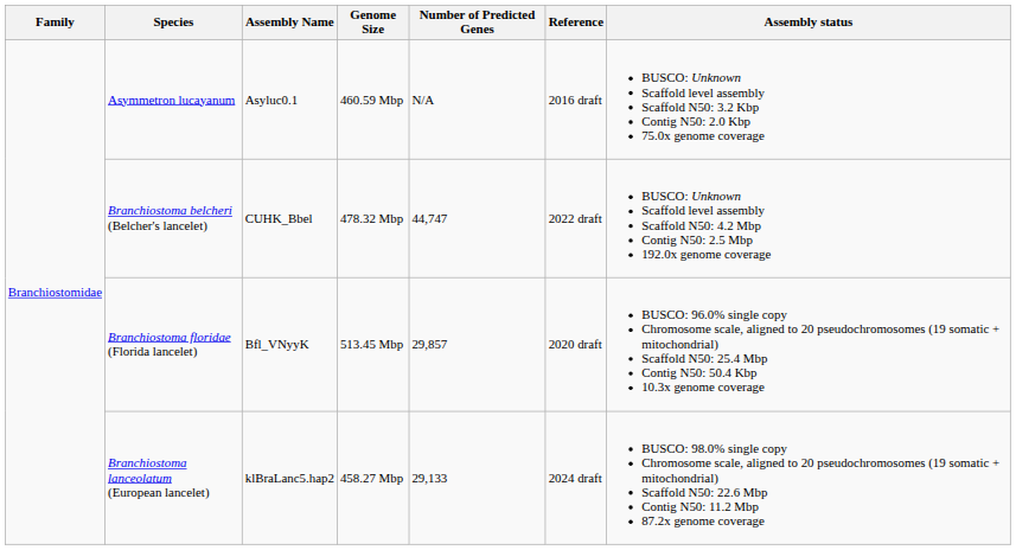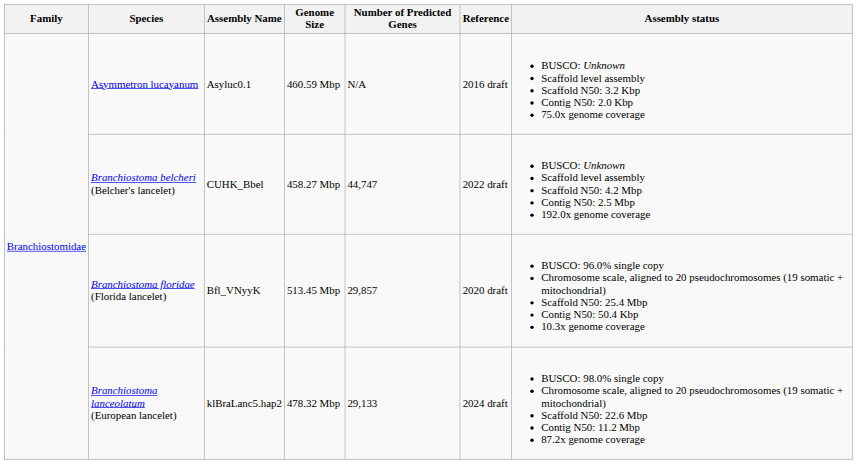Branchiostoma belcheri (Belcher's lancelet) | Genome Size: 478.32 Mbp -> 458.27 Mbp
Branchiostoma lanceolatum (European lancelet) | Genome Size: 458.27 Mbp -> 478.32 Mbp
